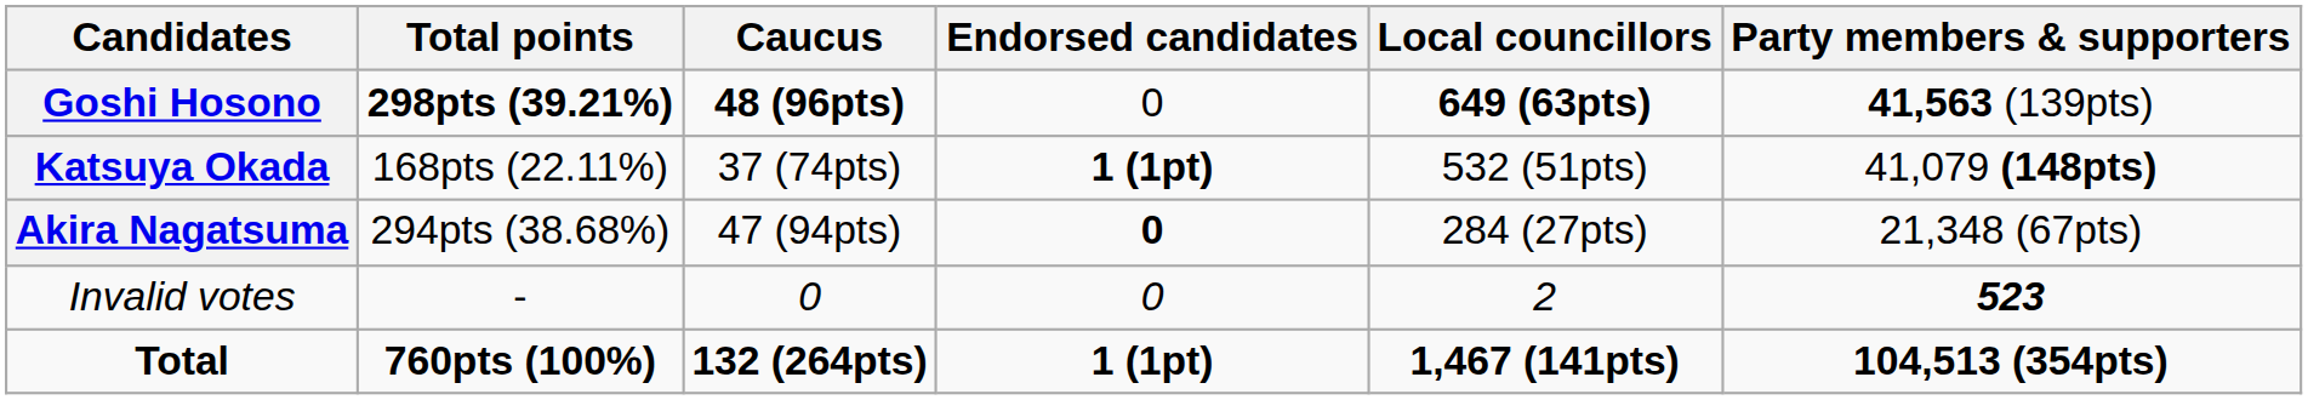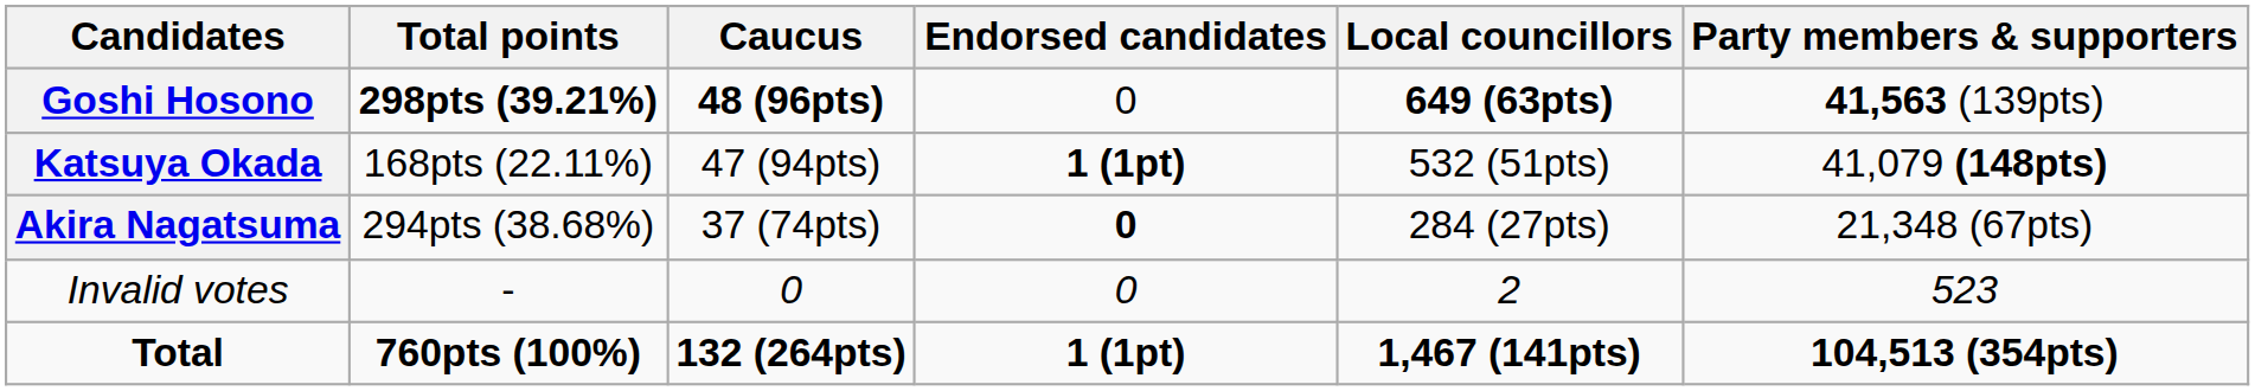Katsuya Okada | Caucus: 37 (74pts) -> 47 (94pts)
Akira Nagatsuma | Caucus: 47 (94pts) -> 37 (74pts)
Invalid votes | Party members & supporters: bold -> normal
